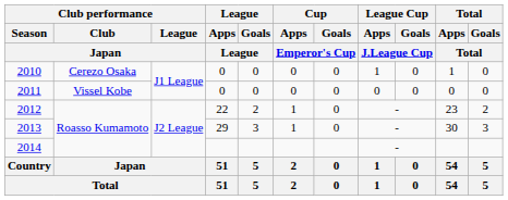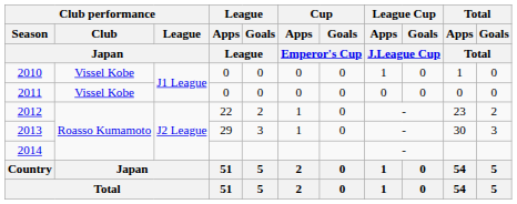2010 | Club performance / Club / Japan: Cerezo Osaka -> Vissel Kobe
